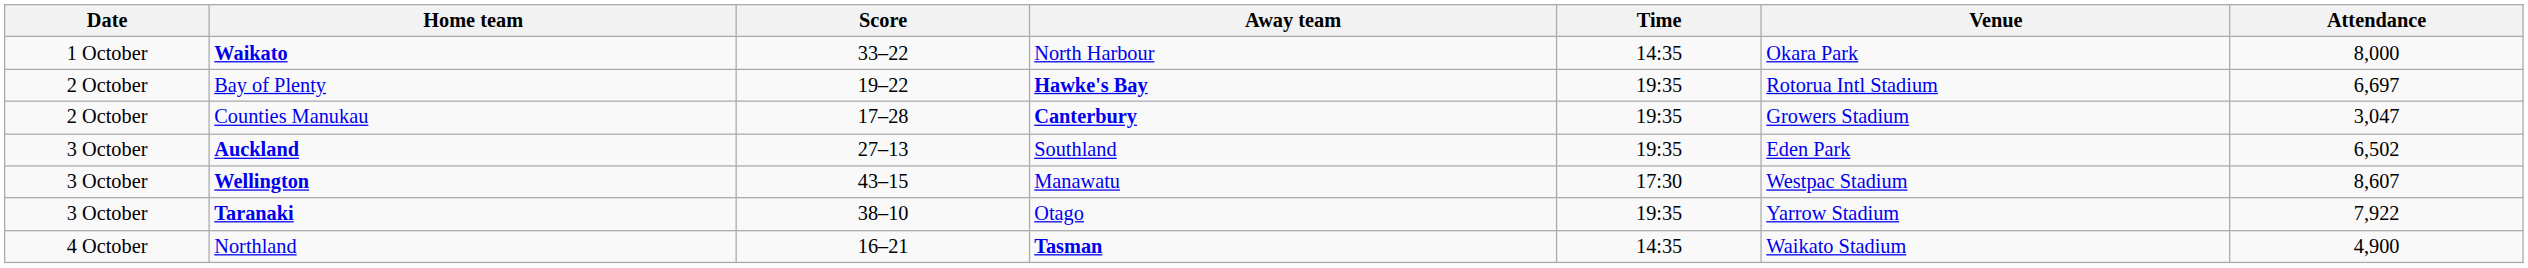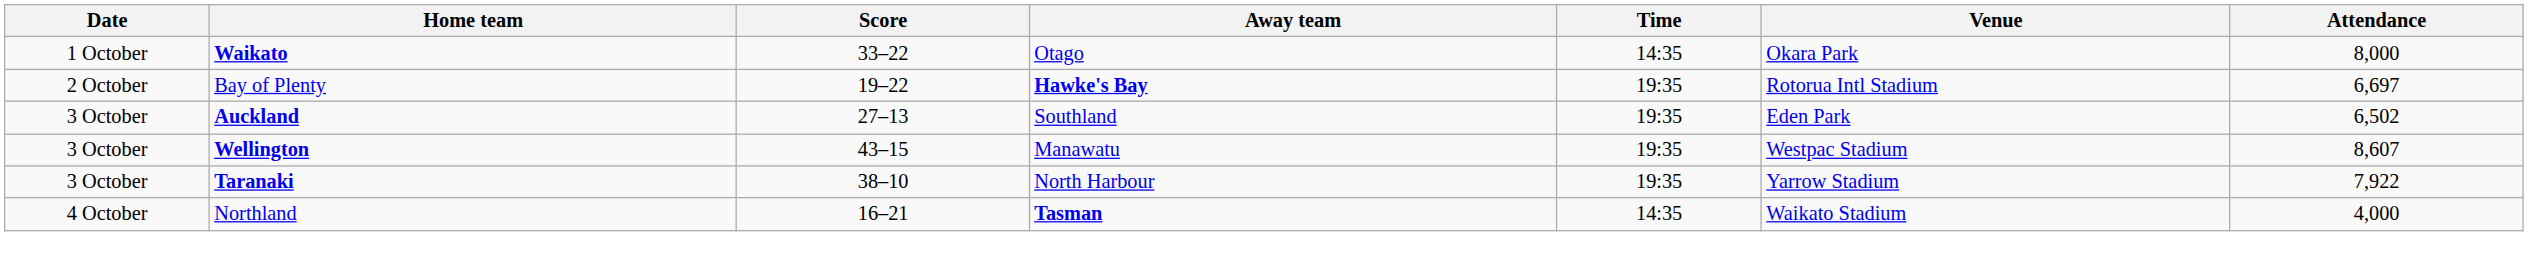Waikato | Away team: North Harbour -> Otago
- row: 2 October | Counties Manukau | 17–28 | Canterbury | 19:35 | Growers Stadium | 3,047
Wellington | Time: 17:30 -> 19:35
Taranaki | Away team: Otago -> North Harbour
Northland | Attendance: 4,900 -> 4,000
